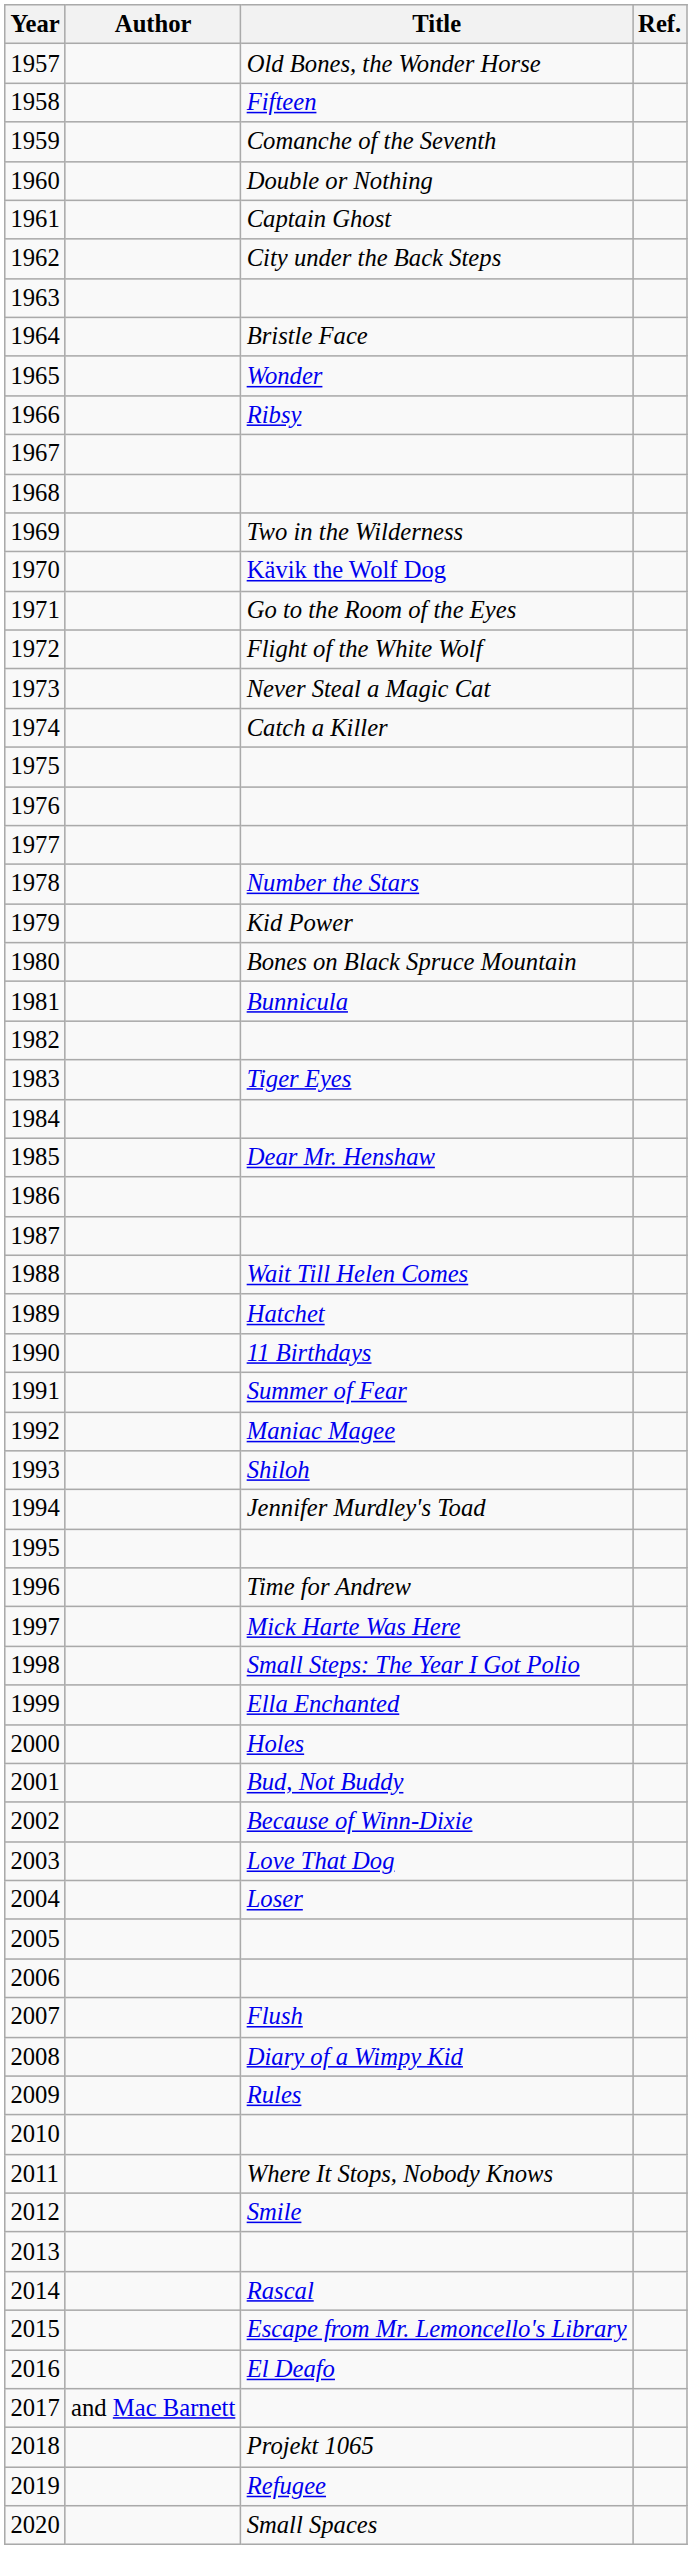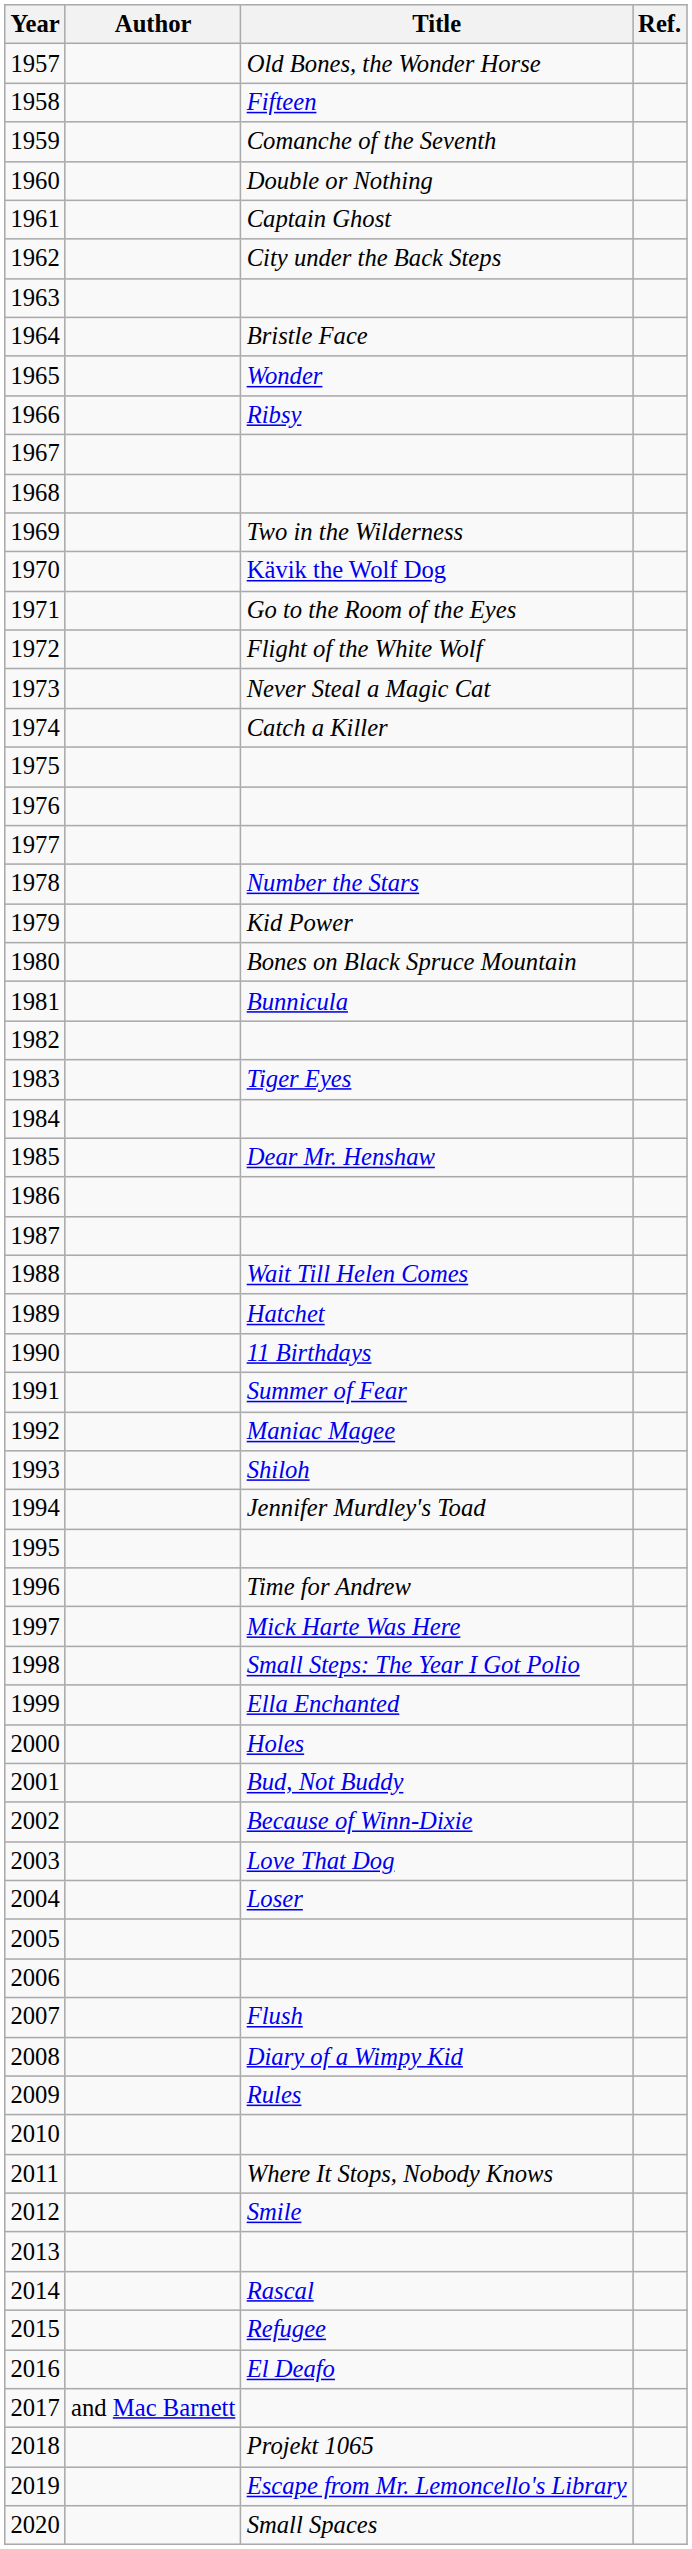2015 | Title: Escape from Mr. Lemoncello's Library -> Refugee
2019 | Title: Refugee -> Escape from Mr. Lemoncello's Library
